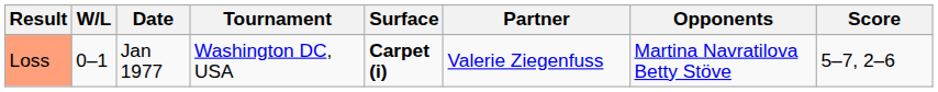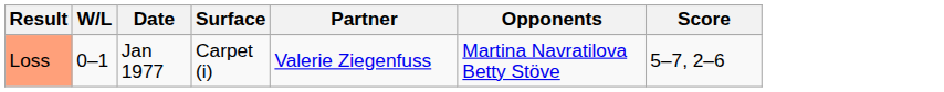- column: Tournament | Washington DC, USA
Loss | Surface: bold -> normal
